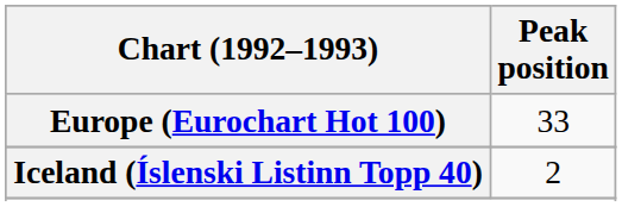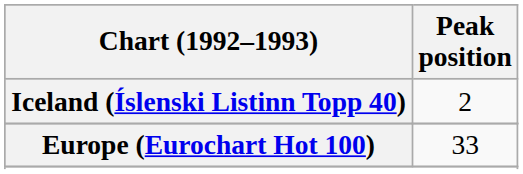rows swapped: Europe (Eurochart Hot 100) <-> Iceland (Íslenski Listinn Topp 40)
